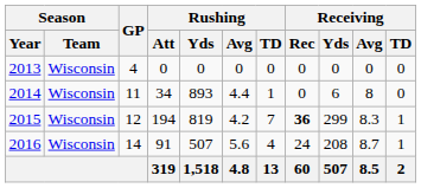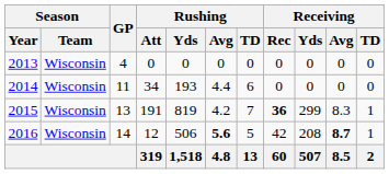2014 | Rushing / Yds: 893 -> 193
2014 | Rushing / TD: 1 -> 6
2014 | Receiving / Yds: 6 -> 0
2014 | Receiving / Avg: 8 -> 0
2015 | GP: 12 -> 13
2015 | Rushing / Att: 194 -> 191
2016 | Rushing / Att: 91 -> 12
2016 | Rushing / Yds: 507 -> 506
2016 | Rushing / Avg: normal -> bold
2016 | Rushing / TD: 4 -> 5
2016 | Receiving / Rec: 24 -> 42
2016 | Receiving / Avg: normal -> bold
